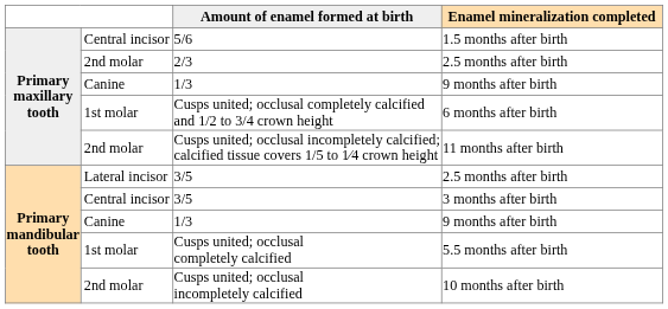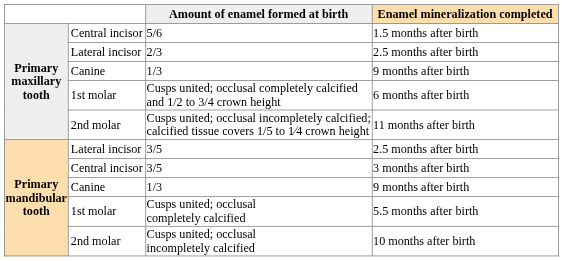2/3 | column 2: 2nd molar -> Lateral incisor
